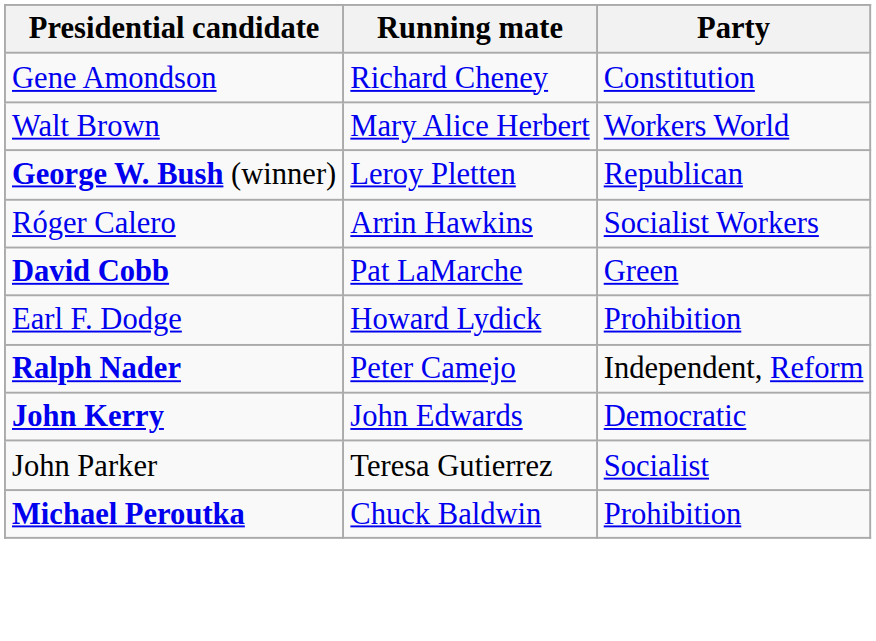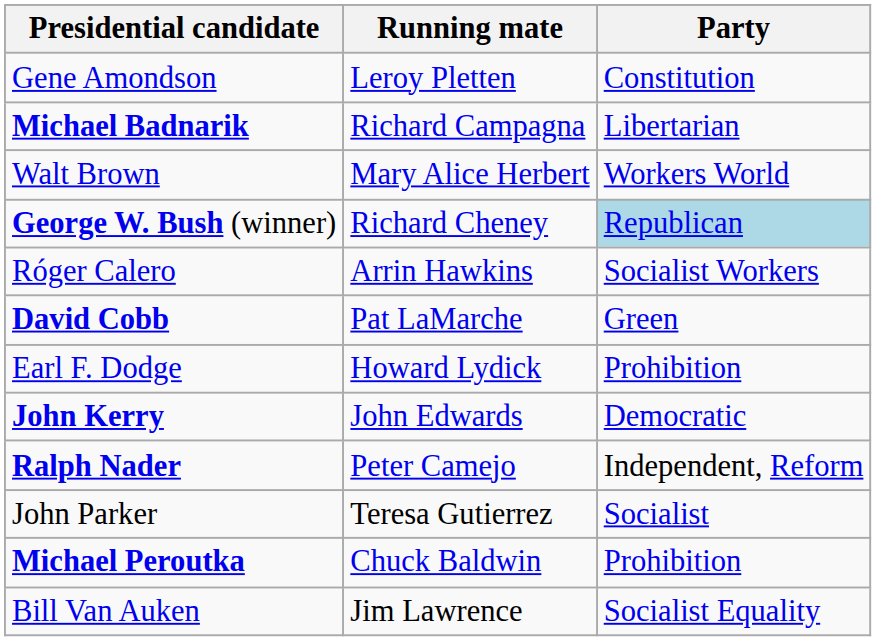Gene Amondson | Running mate: Richard Cheney -> Leroy Pletten
+ row: Michael Badnarik | Richard Campagna | Libertarian
George W. Bush (winner) | Running mate: Leroy Pletten -> Richard Cheney
George W. Bush (winner) | Party: no background -> lightblue background
rows swapped: John Kerry <-> Ralph Nader
+ row: Bill Van Auken | Jim Lawrence | Socialist Equality
